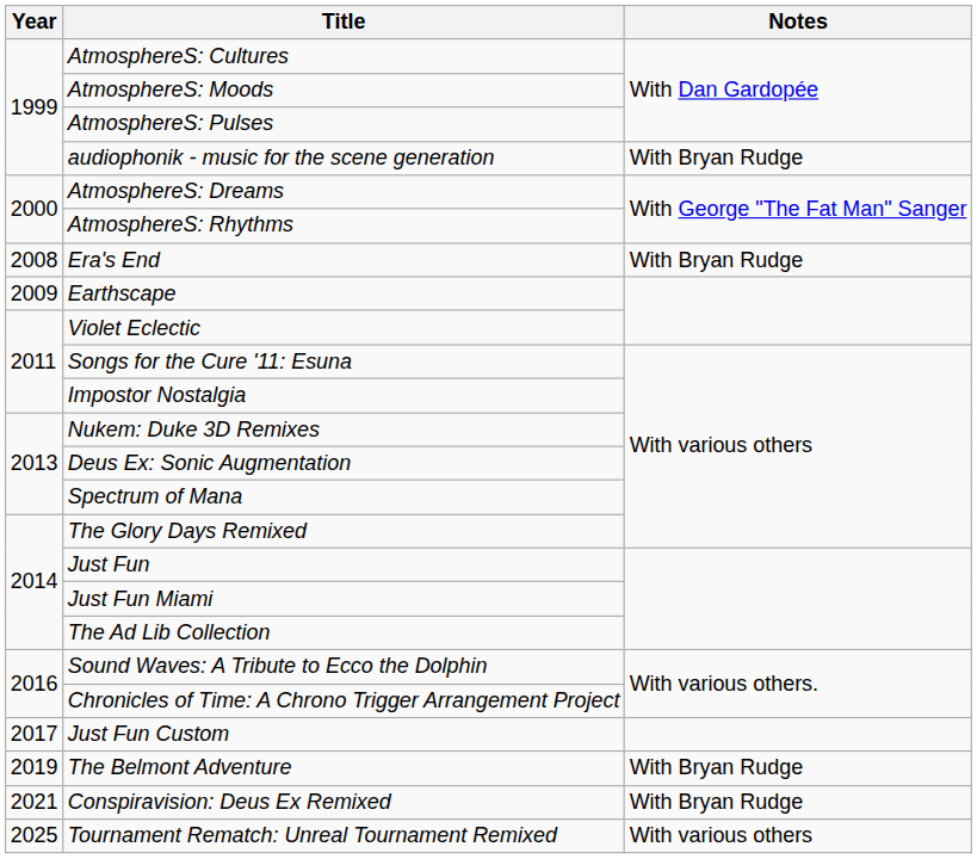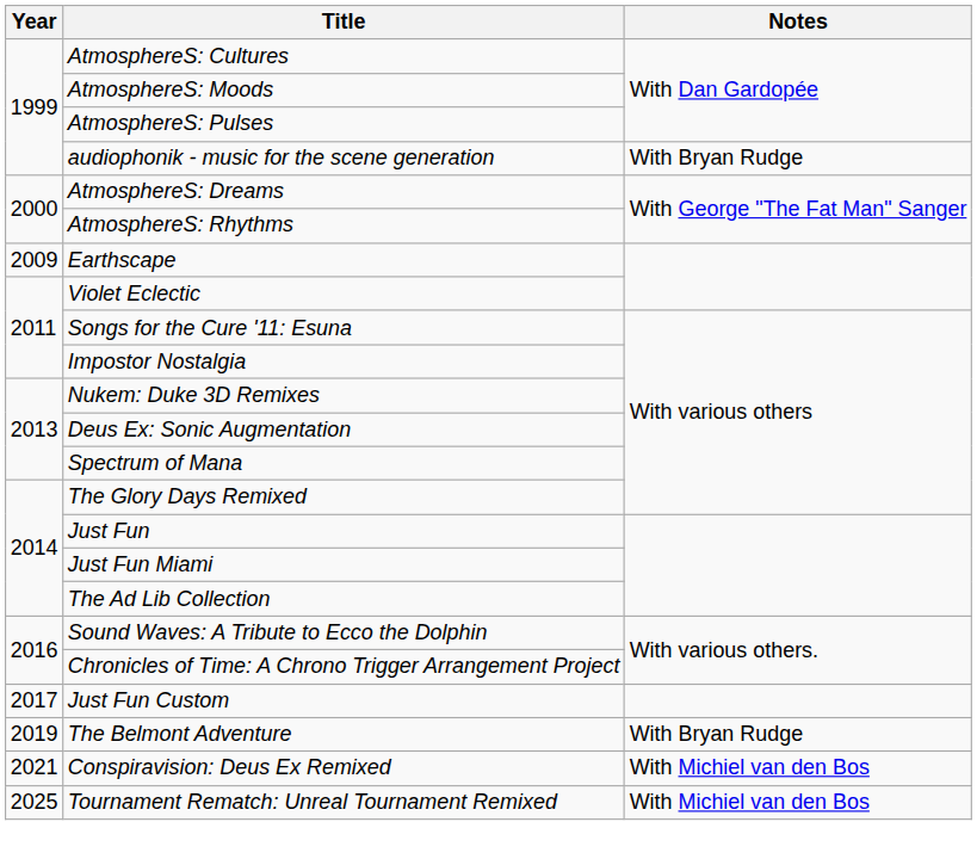- row: 2008 | Era's End | With Bryan Rudge
Conspiravision: Deus Ex Remixed | Notes: With Bryan Rudge -> With Michiel van den Bos
Tournament Rematch: Unreal Tournament Remixed | Notes: With various others -> With Michiel van den Bos
